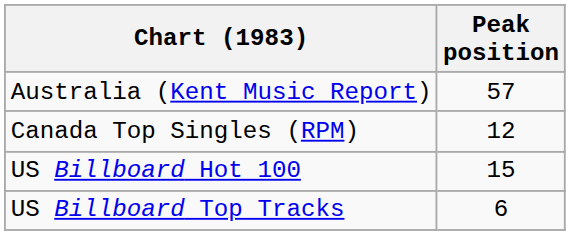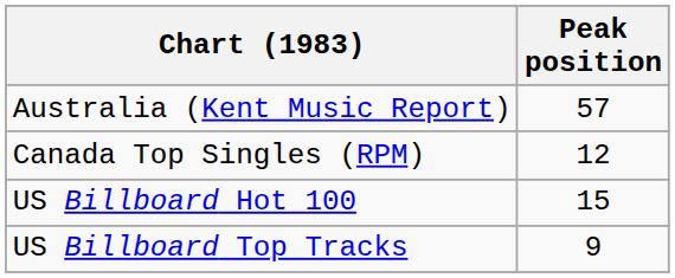US Billboard Top Tracks | Peak position: 6 -> 9
